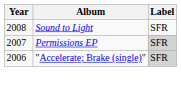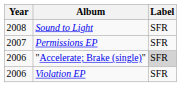Permissions EP | Label: lightgrey background -> no background
+ row: 2006 | Violation EP | SFR
